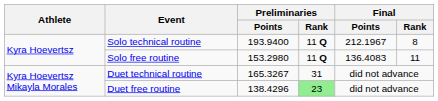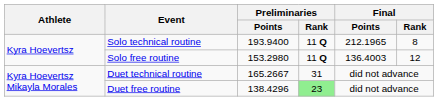Solo technical routine | Final / Points: 212.1967 -> 212.1965
Solo free routine | Final / Points: 136.4083 -> 136.4003
Solo free routine | Final / Rank: 11 -> 12
Duet technical routine | Preliminaries / Points: 165.3267 -> 165.2667
